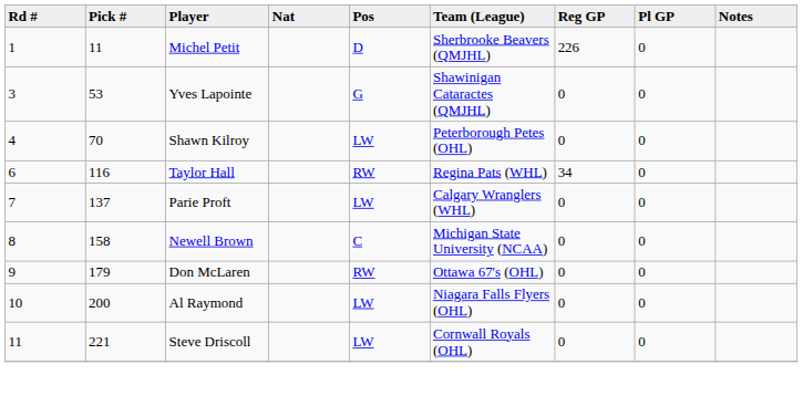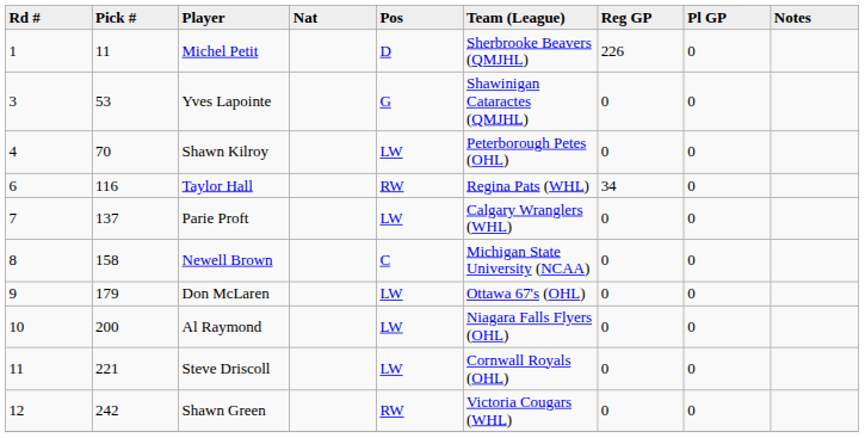Don McLaren | Pos: RW -> LW
+ row: 12 | 242 | Shawn Green | RW | Victoria Cougars (WHL) | 0 | 0
